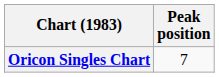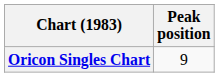Oricon Singles Chart | Peak position: 7 -> 9
